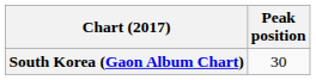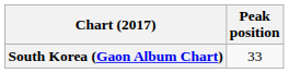South Korea (Gaon Album Chart) | Peak position: 30 -> 33
